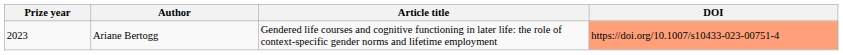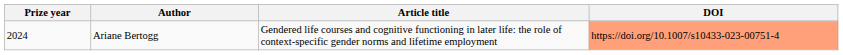Ariane Bertogg | Prize year: 2023 -> 2024
